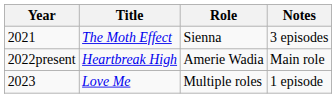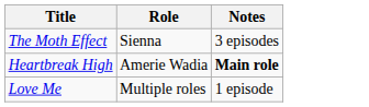- column: Year | 2021 | 2022present | 2023
Heartbreak High | Notes: normal -> bold
